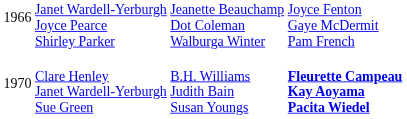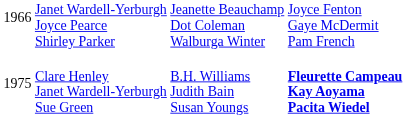Clare Henley Janet Wardell-Yerburgh Sue Green | column 1: 1970 -> 1975
